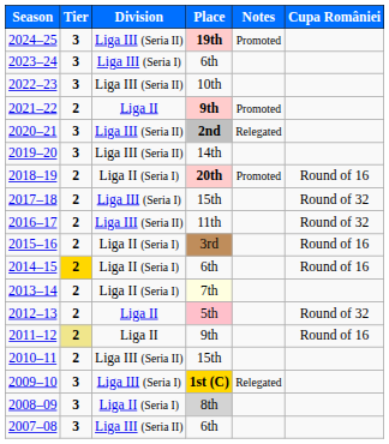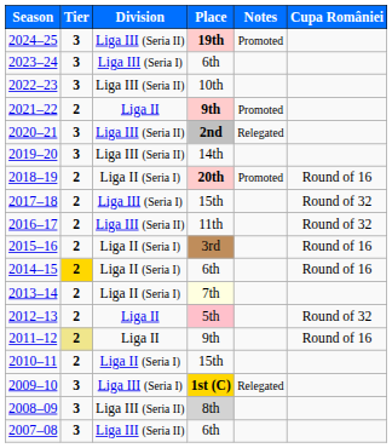2010–11 | Division: Liga III (Seria II) -> Liga II (Seria I)
2008–09 | Division: Liga II (Seria I) -> Liga III (Seria II)
